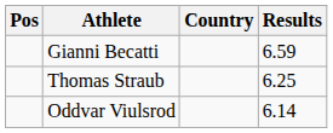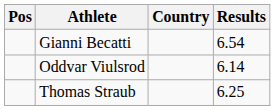Gianni Becatti | Results: 6.59 -> 6.54
rows swapped: Thomas Straub <-> Oddvar Viulsrod
